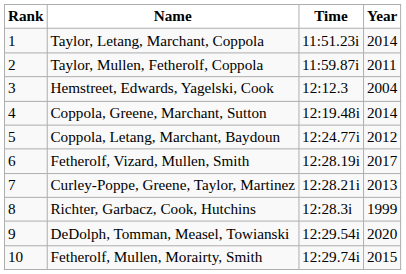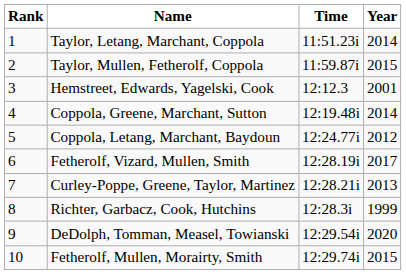Taylor, Mullen, Fetherolf, Coppola | Year: 2011 -> 2015
Hemstreet, Edwards, Yagelski, Cook | Year: 2004 -> 2001
